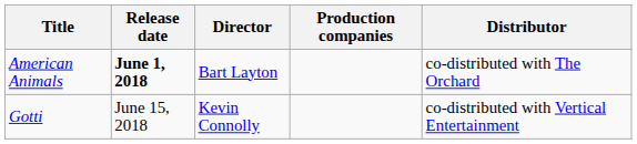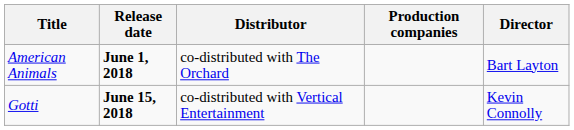columns swapped: Director <-> Distributor
Gotti | Release date: normal -> bold
